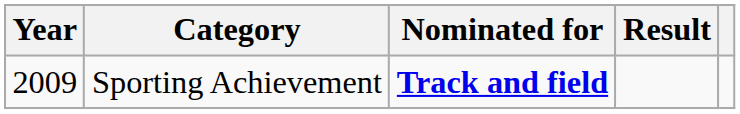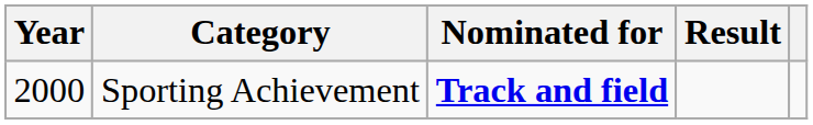Sporting Achievement | Year: 2009 -> 2000
